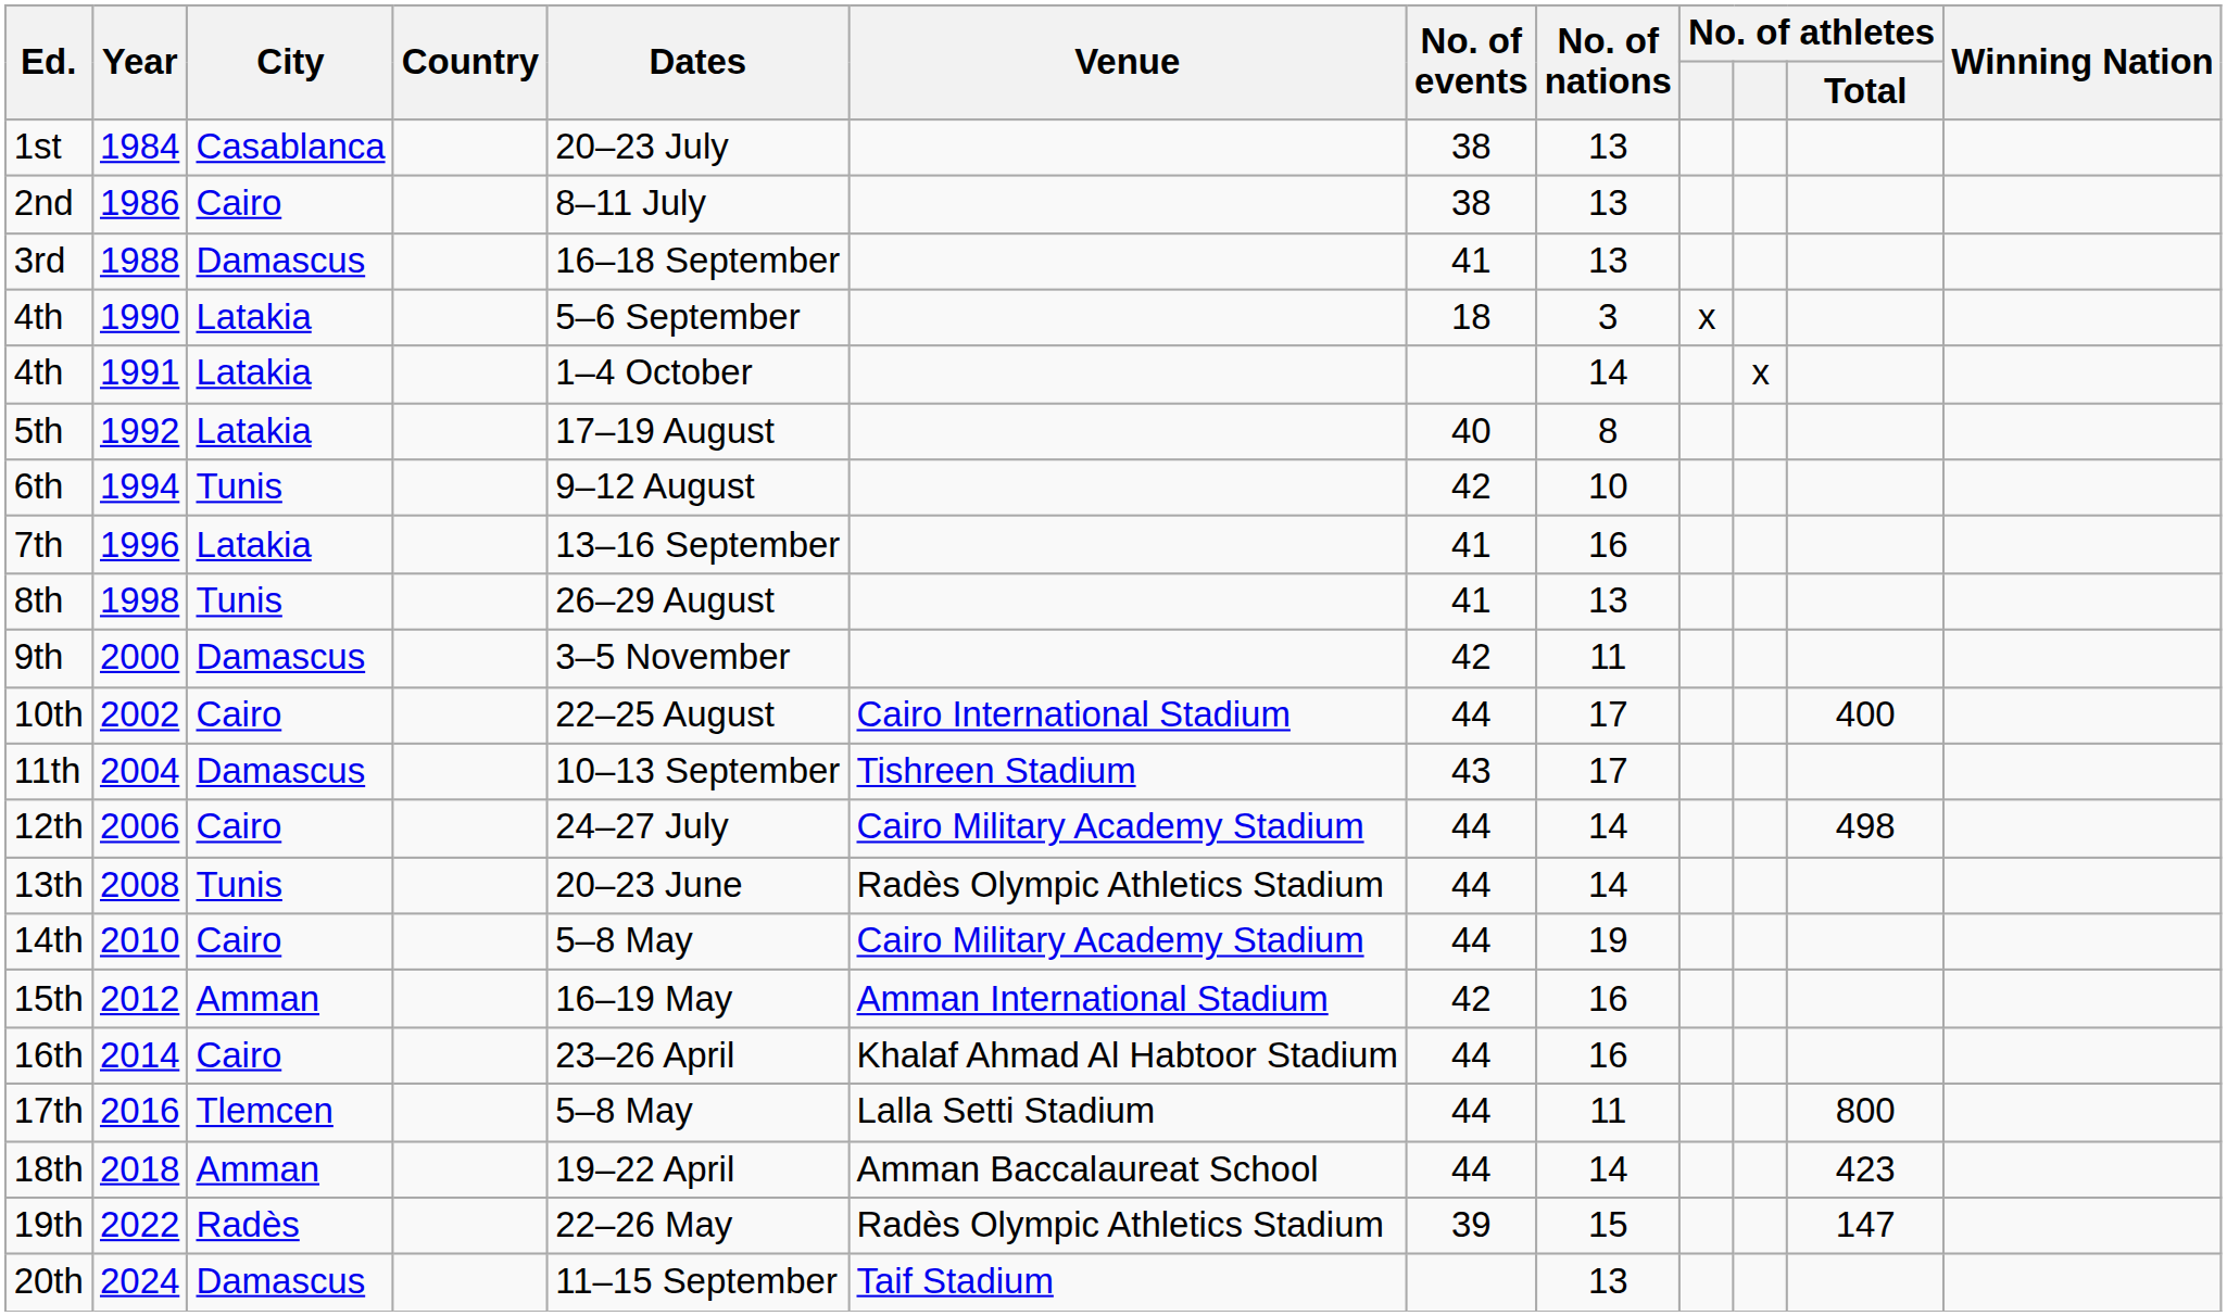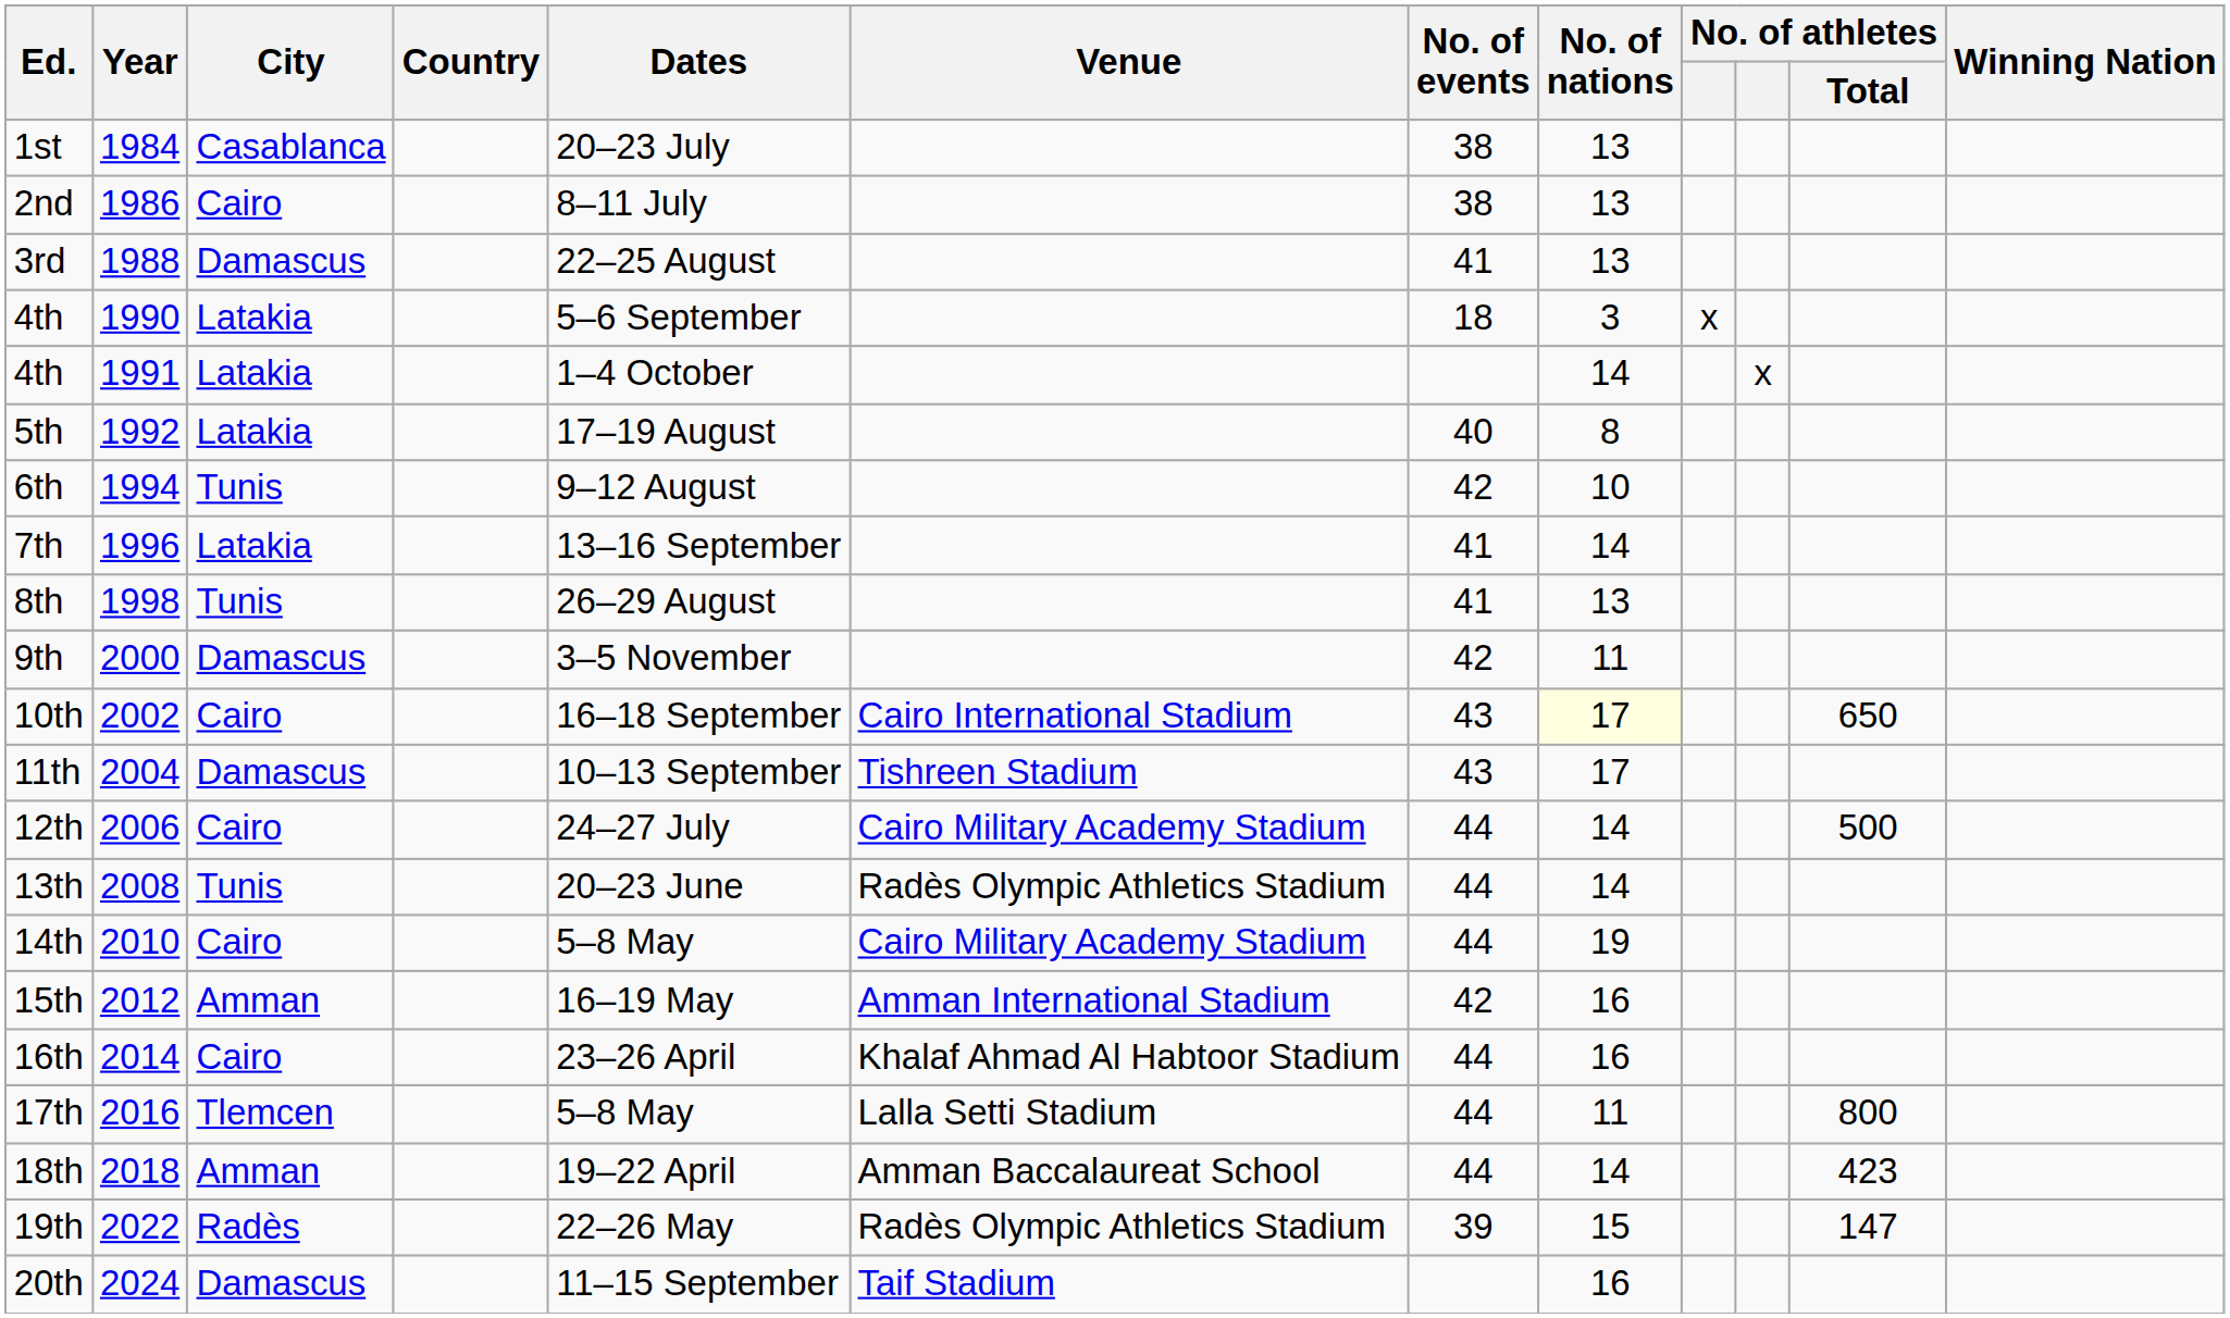3rd | Dates: 16–18 September -> 22–25 August
7th | No. of nations: 16 -> 14
10th | Dates: 22–25 August -> 16–18 September
10th | No. of events: 44 -> 43
10th | No. of nations: no background -> lightyellow background
10th | No. of athletes / Total: 400 -> 650
12th | No. of athletes / Total: 498 -> 500
20th | No. of nations: 13 -> 16
